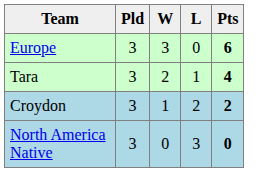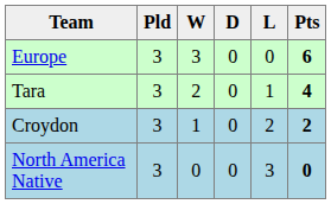+ column: D | 0 | 0 | 0 | 0
